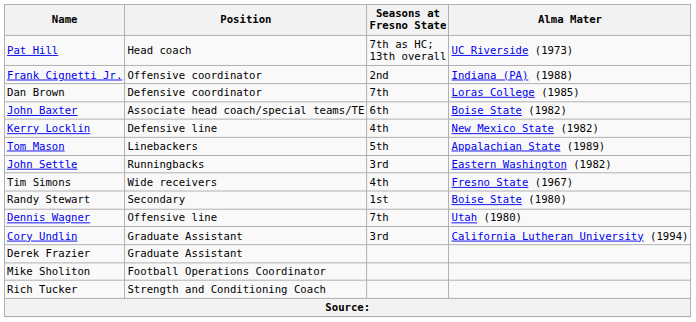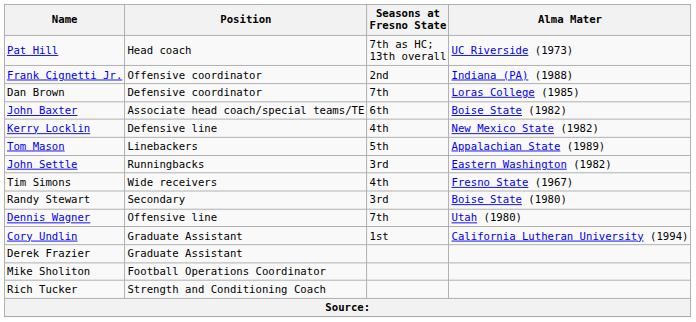Randy Stewart | Seasons at Fresno State: 1st -> 3rd
Cory Undlin | Seasons at Fresno State: 3rd -> 1st
